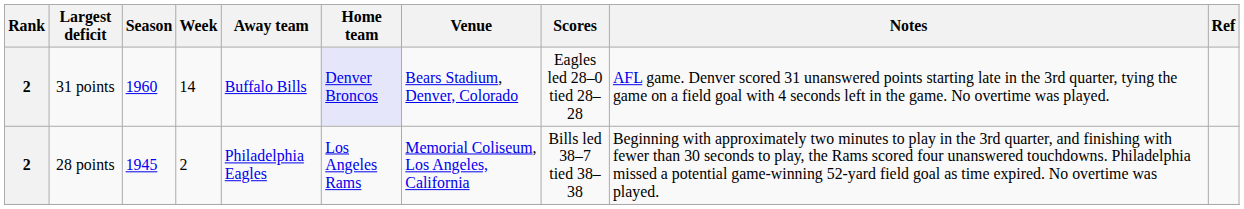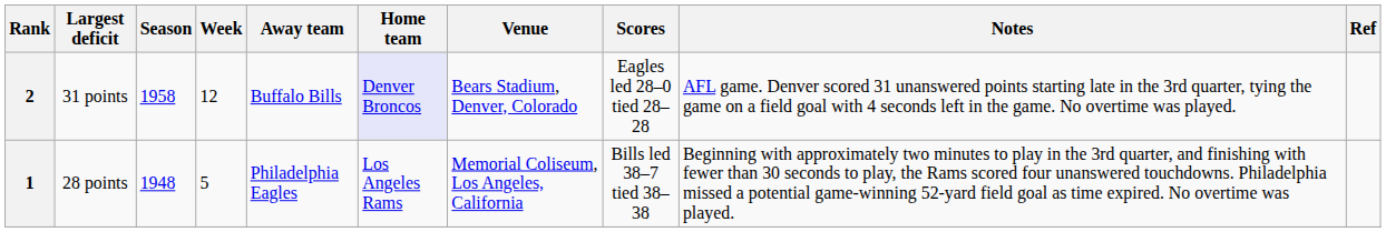31 points | Season: 1960 -> 1958
31 points | Week: 14 -> 12
28 points | Rank: 2 -> 1
28 points | Season: 1945 -> 1948
28 points | Week: 2 -> 5
